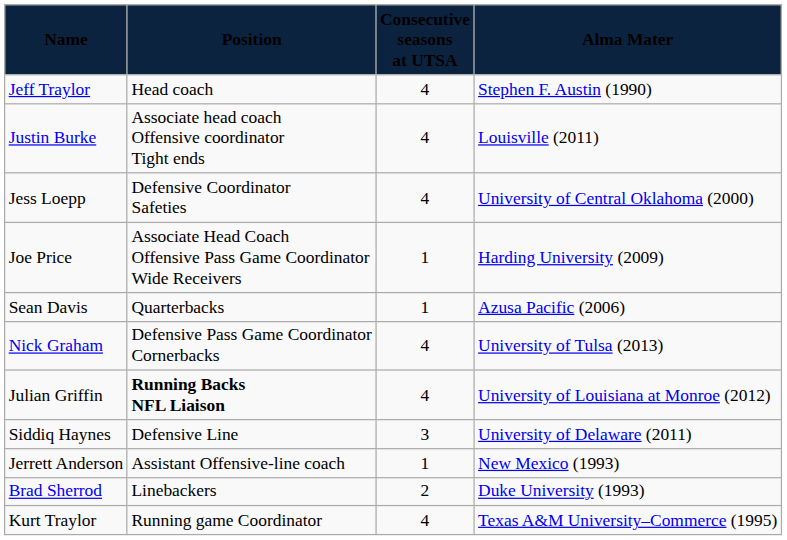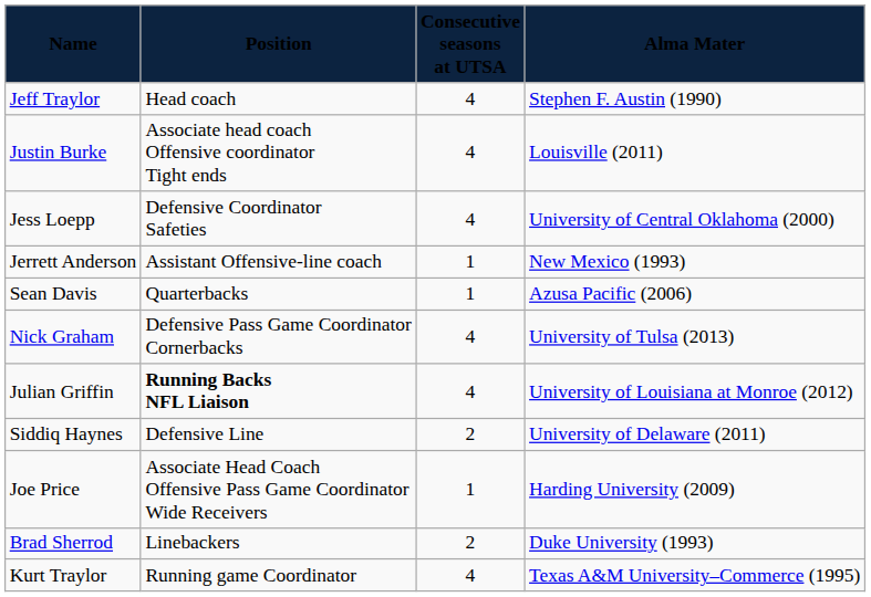rows swapped: Jerrett Anderson <-> Joe Price
Siddiq Haynes | Consecutive seasons at UTSA: 3 -> 2
